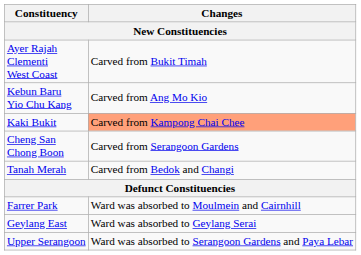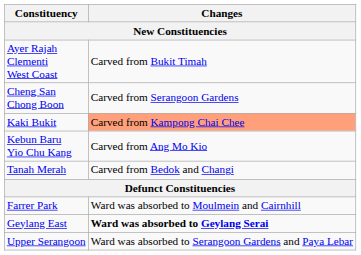rows swapped: Cheng San Chong Boon <-> Kebun Baru Yio Chu Kang
Geylang East | Changes: normal -> bold
